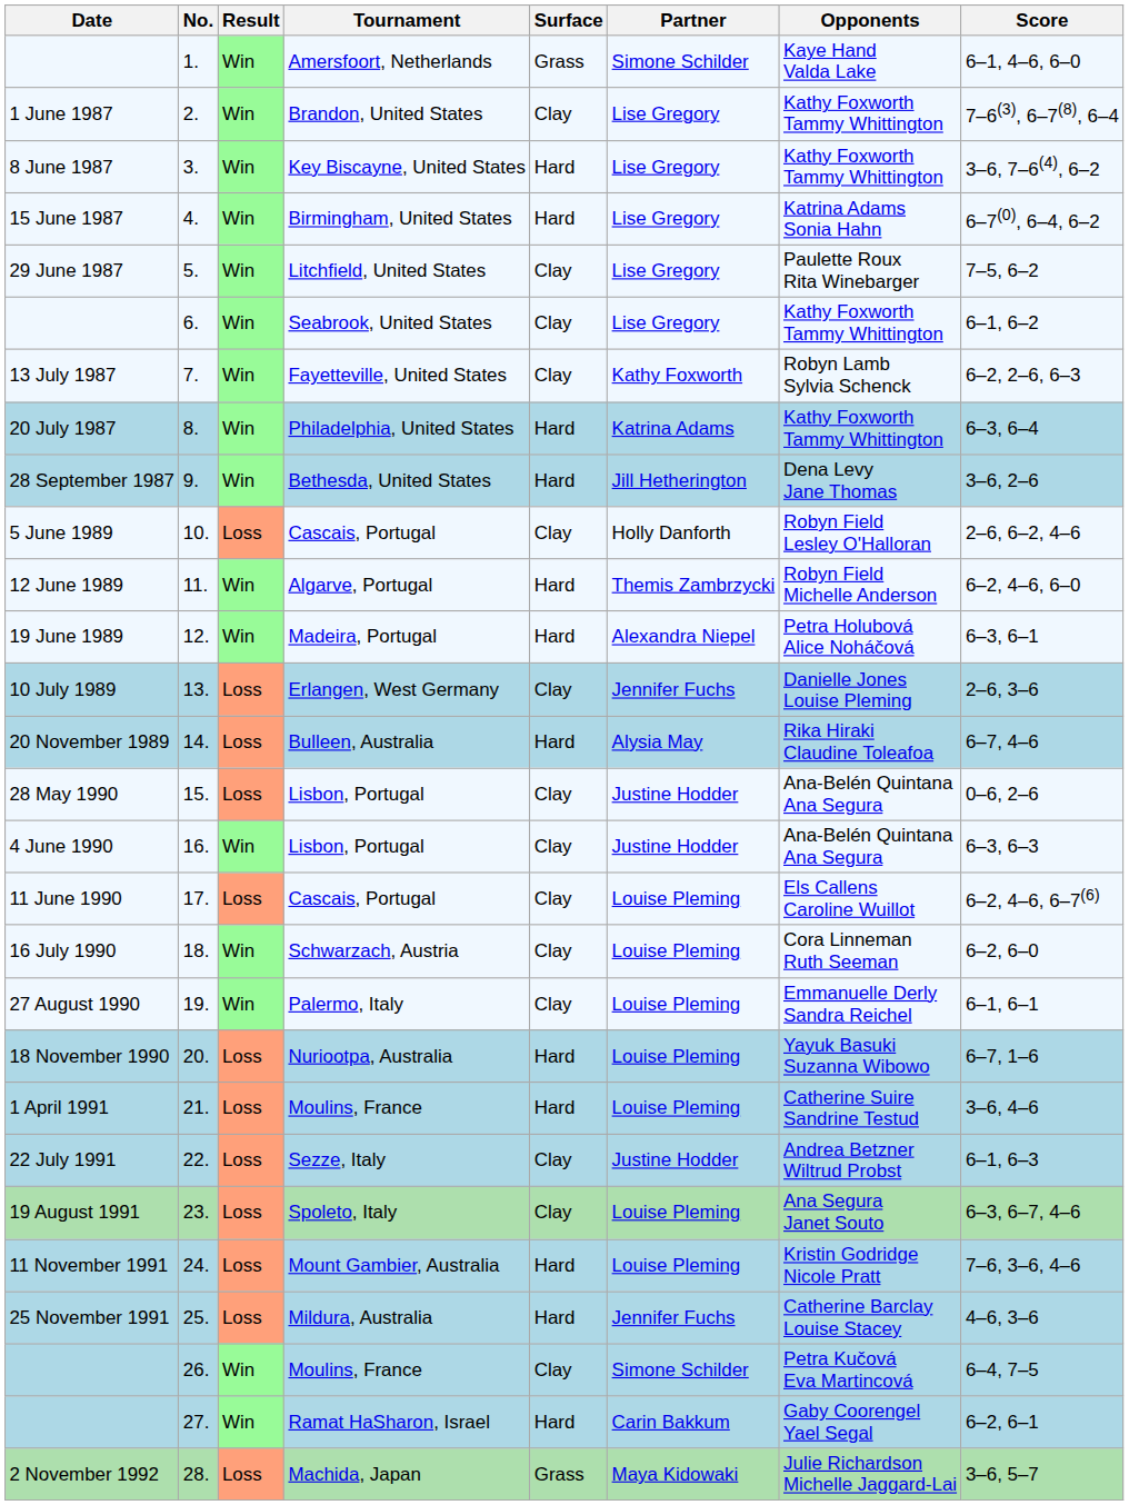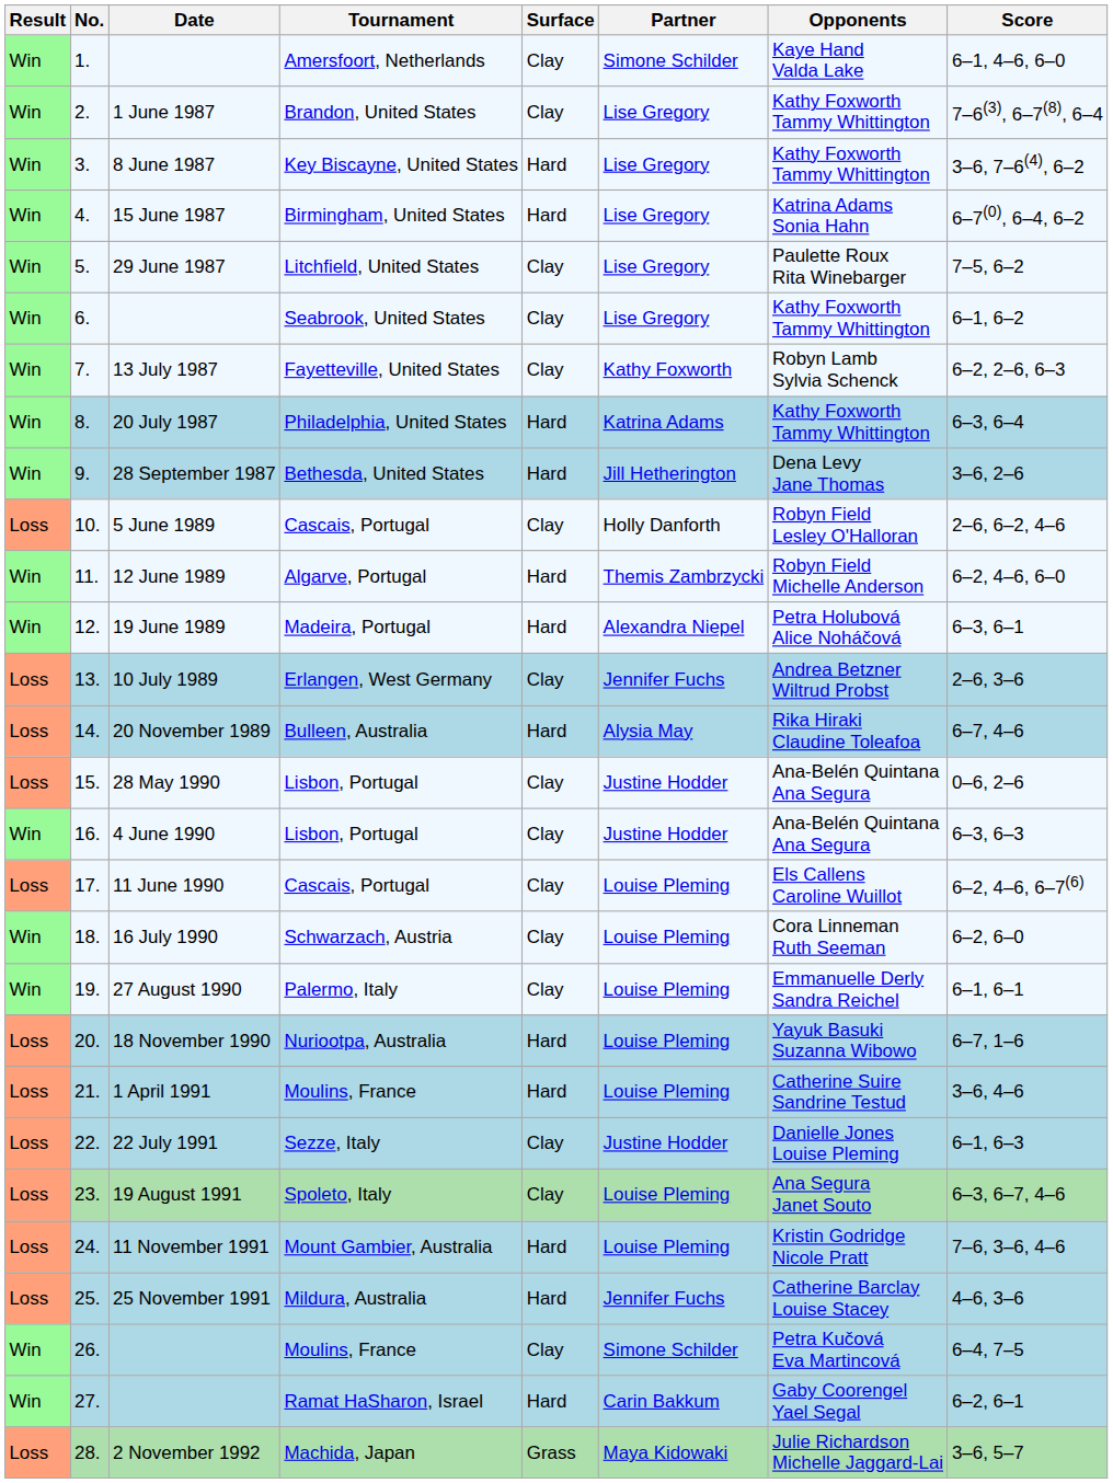columns swapped: Result <-> Date
1. | Surface: Grass -> Clay
13. | Opponents: Danielle Jones Louise Pleming -> Andrea Betzner Wiltrud Probst
22. | Opponents: Andrea Betzner Wiltrud Probst -> Danielle Jones Louise Pleming
